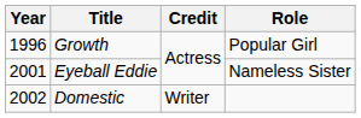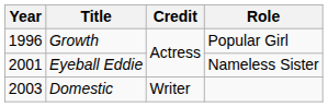Domestic | Year: 2002 -> 2003
